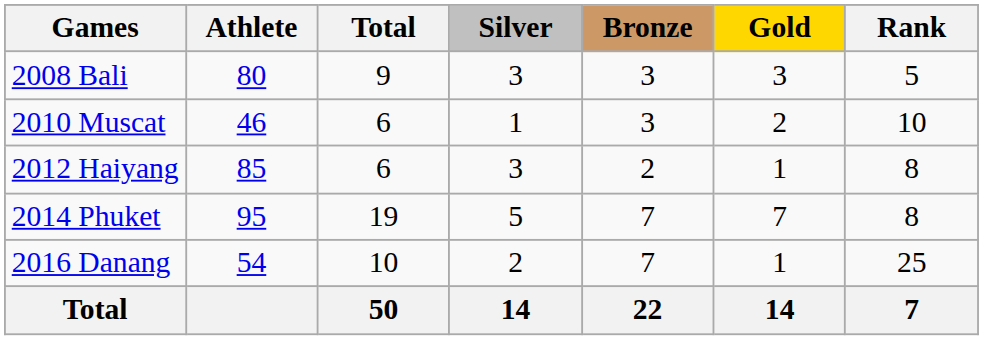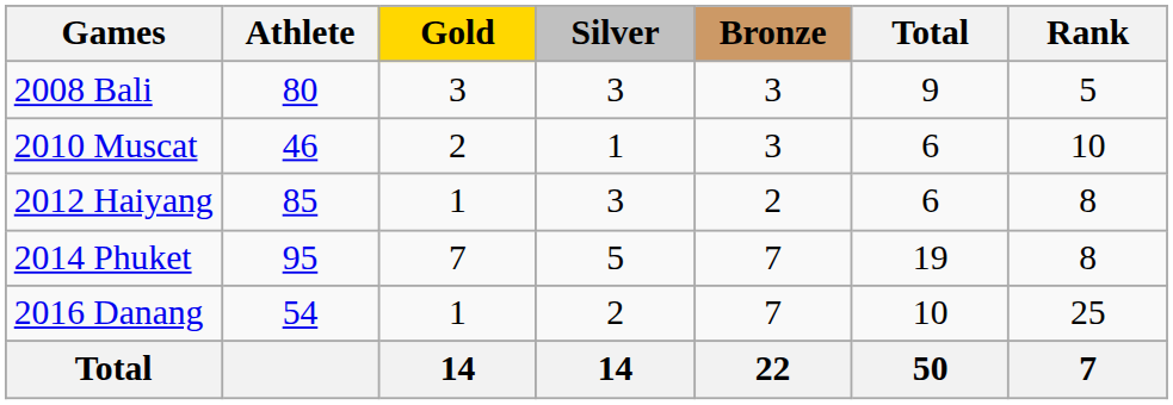columns swapped: Gold <-> Total
